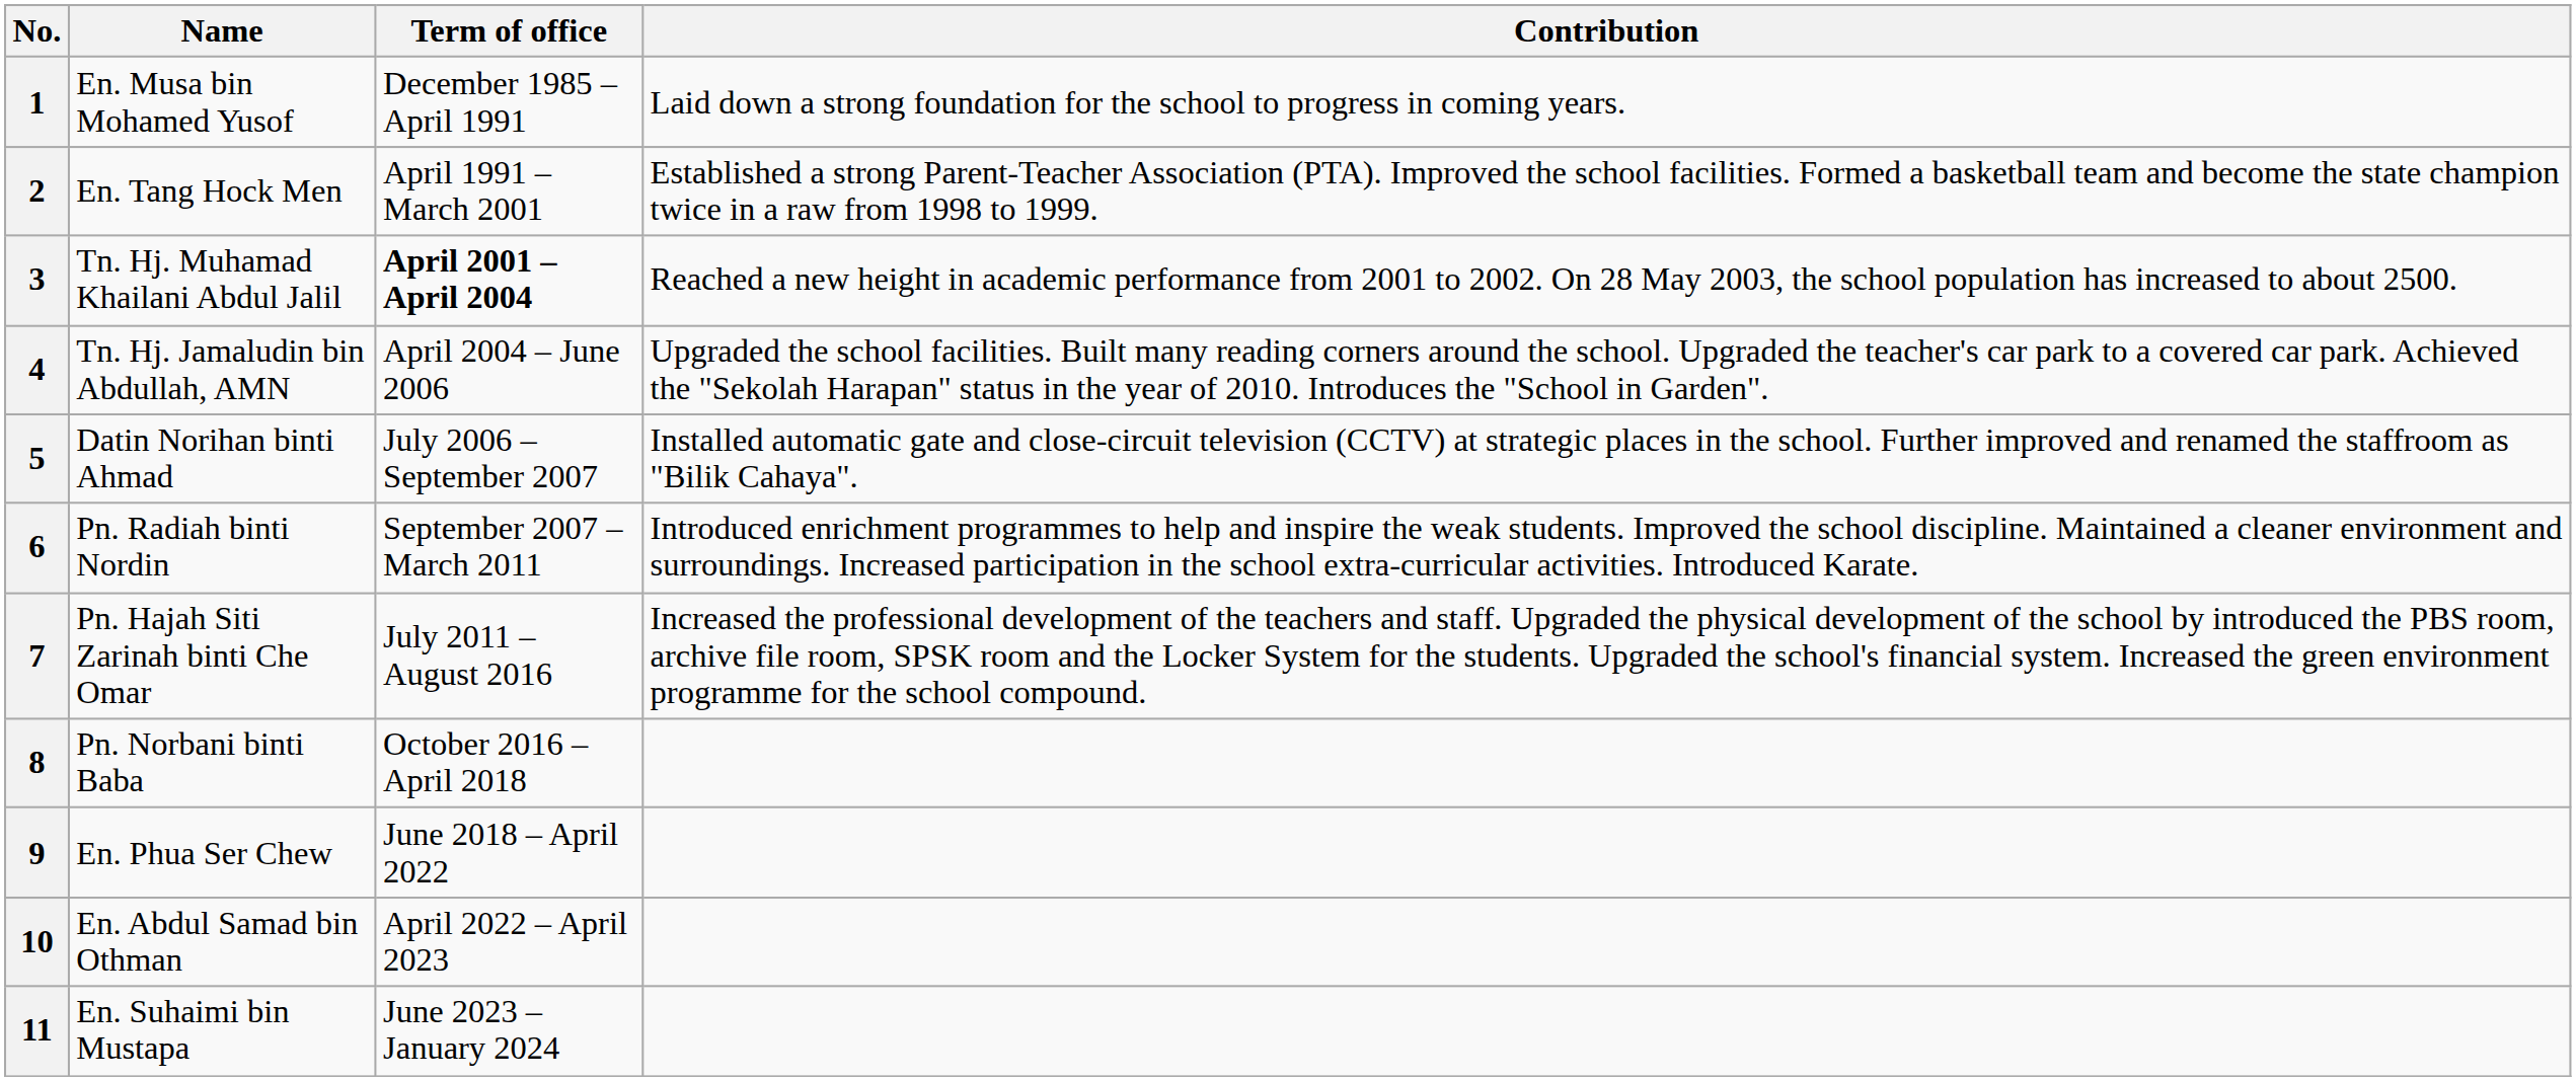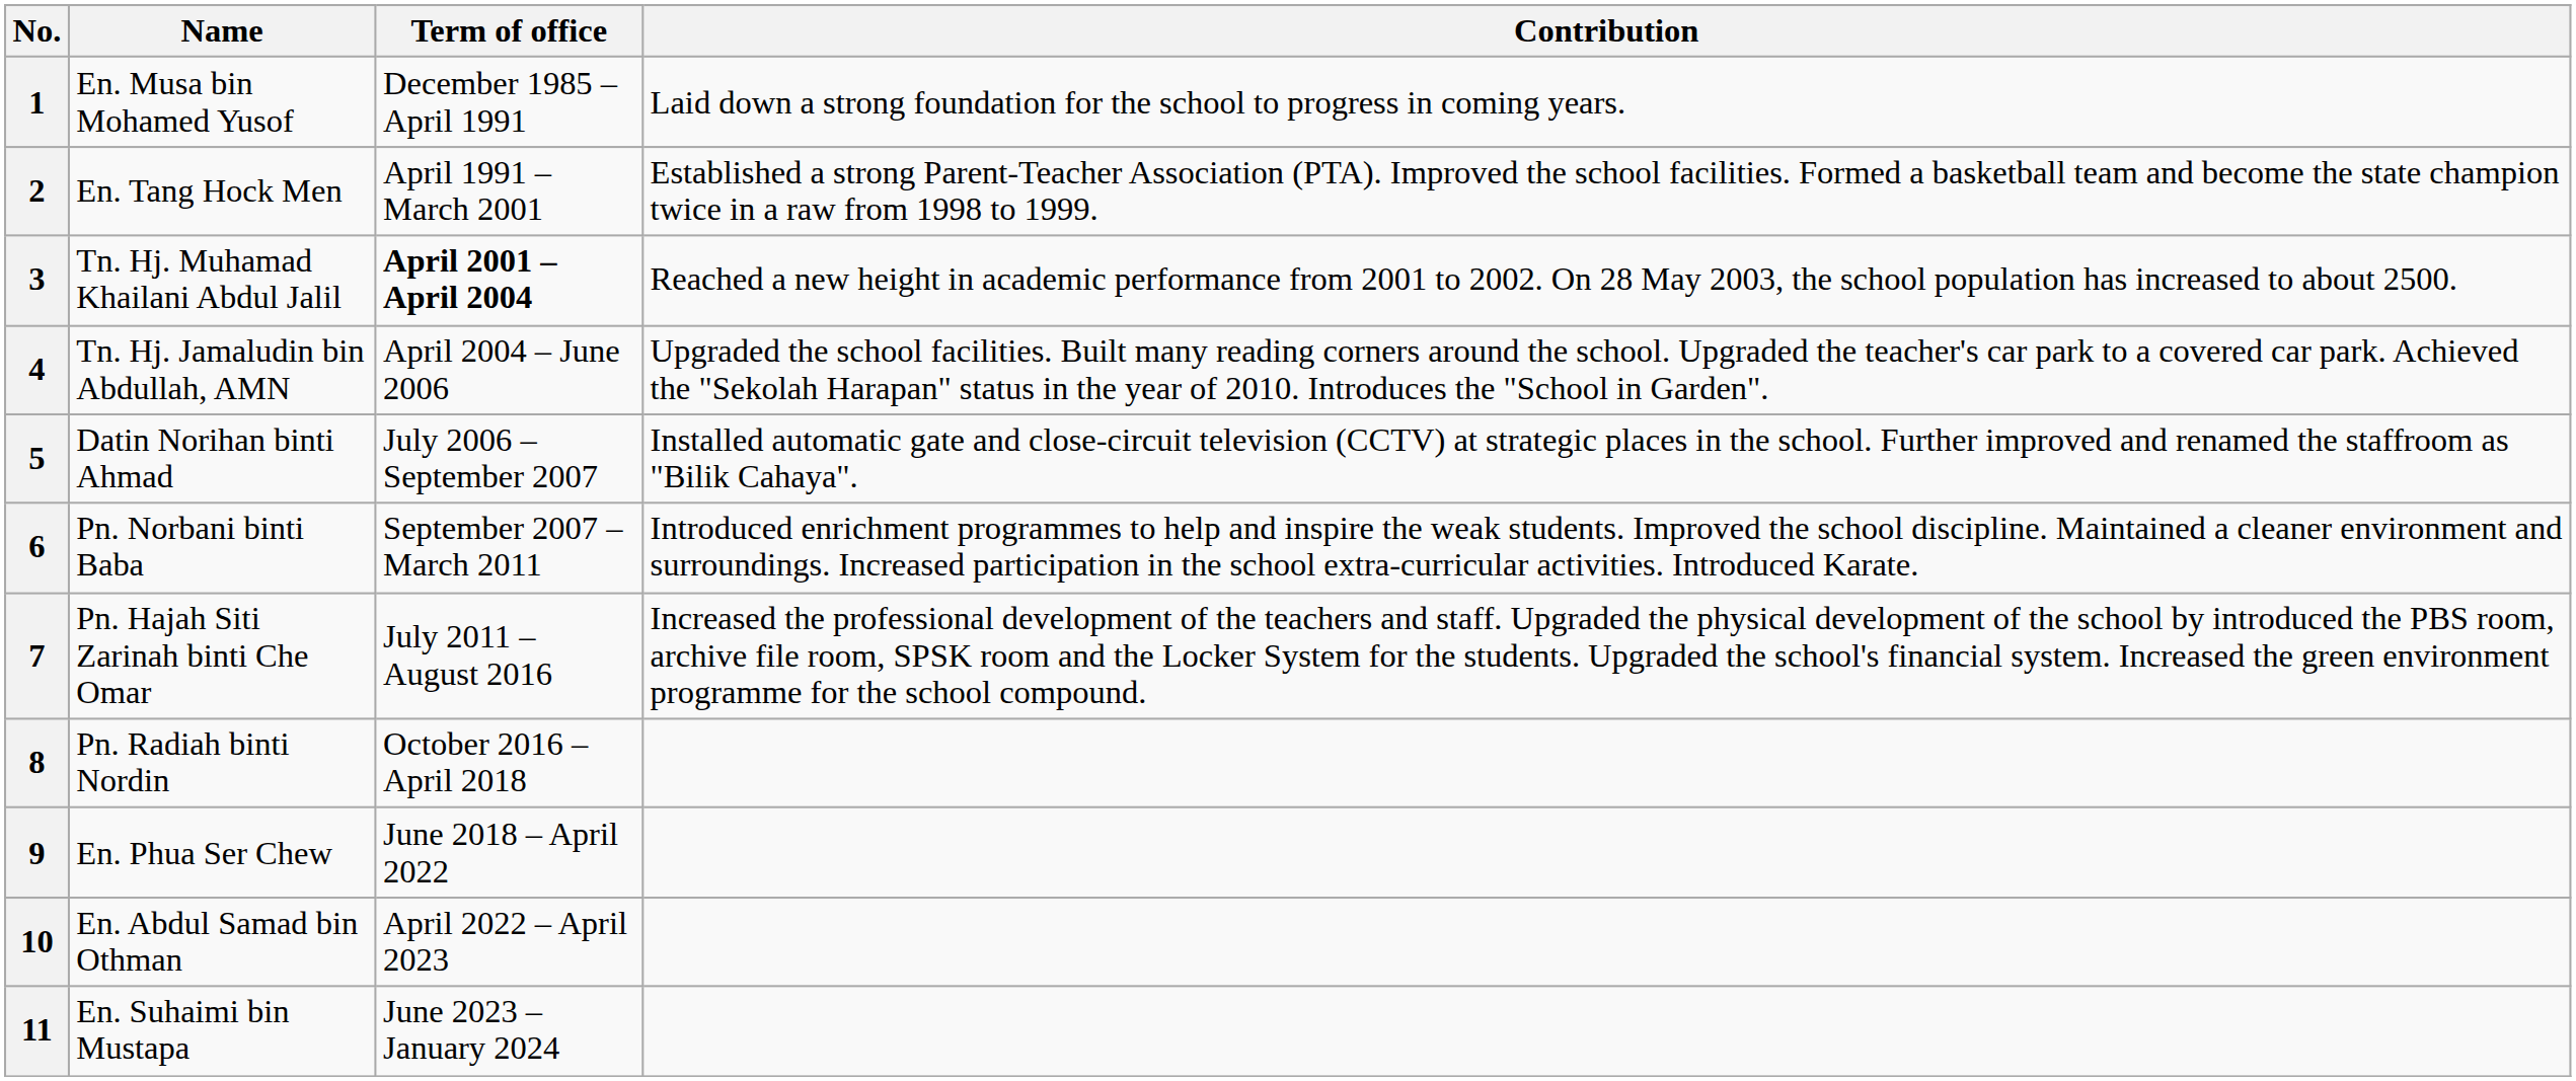6 | Name: Pn. Radiah binti Nordin -> Pn. Norbani binti Baba
8 | Name: Pn. Norbani binti Baba -> Pn. Radiah binti Nordin
